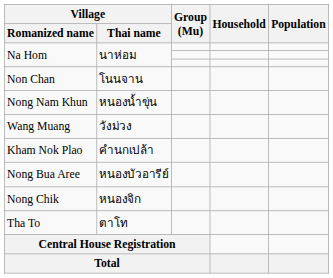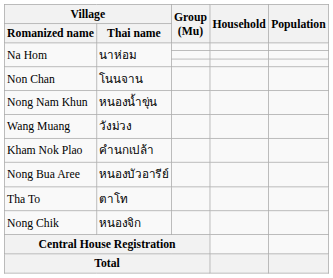rows swapped: Tha To <-> Nong Chik
